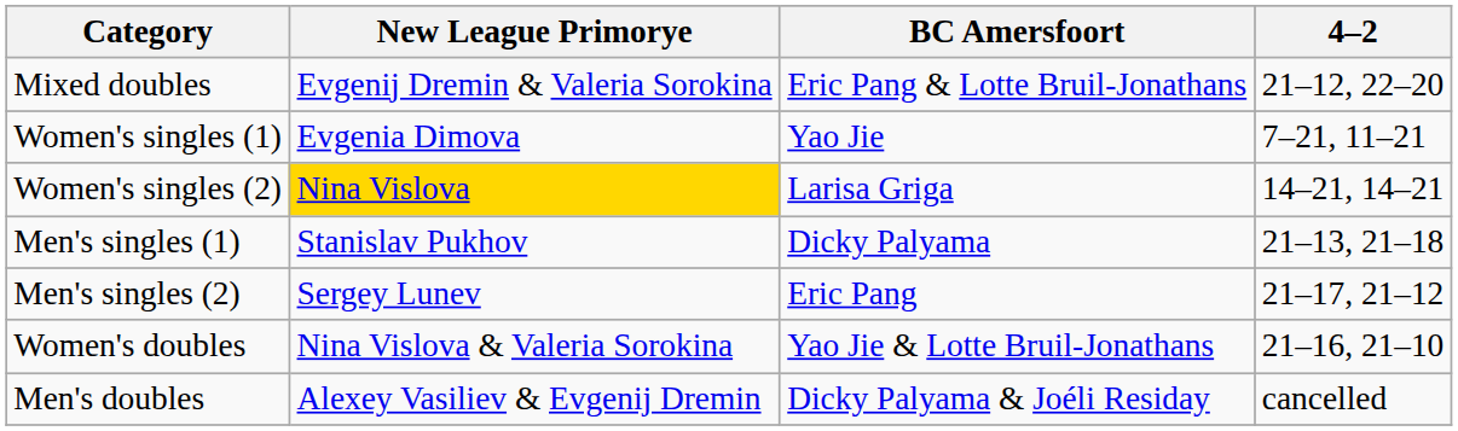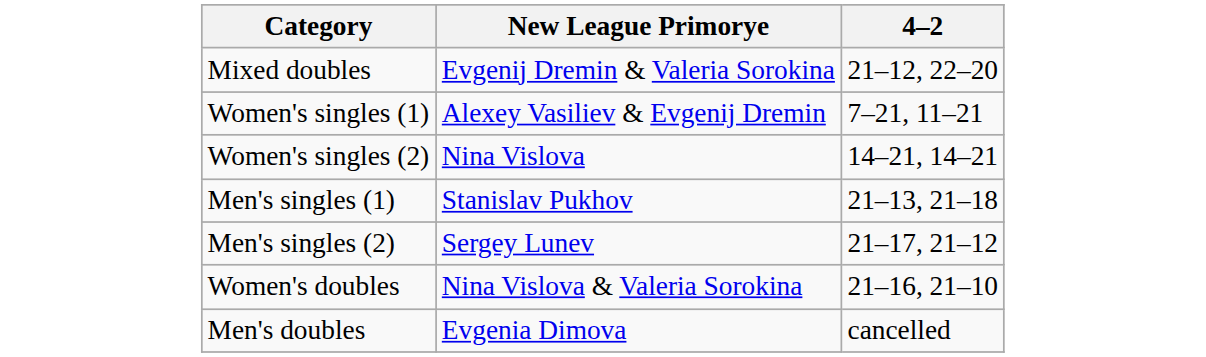- column: BC Amersfoort | Eric Pang & Lotte Bruil-Jonathans | Yao Jie | Larisa Griga | Dicky Palyama | Eric Pang | Yao Jie & Lotte Bruil-Jonathans | Dicky Palyama & Joéli Residay
Women's singles (1) | New League Primorye: Evgenia Dimova -> Alexey Vasiliev & Evgenij Dremin
Women's singles (2) | New League Primorye: gold background -> no background
Men's doubles | New League Primorye: Alexey Vasiliev & Evgenij Dremin -> Evgenia Dimova
